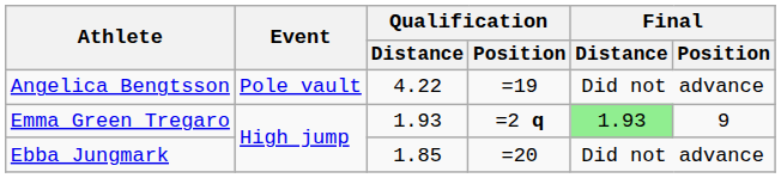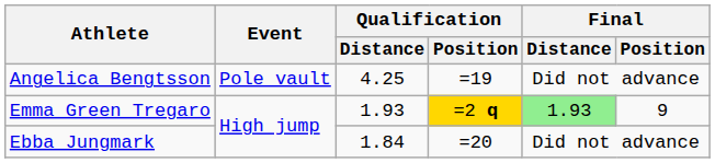Angelica Bengtsson | Qualification / Distance: 4.22 -> 4.25
Emma Green Tregaro | Qualification / Position: no background -> gold background
Ebba Jungmark | Qualification / Distance: 1.85 -> 1.84
